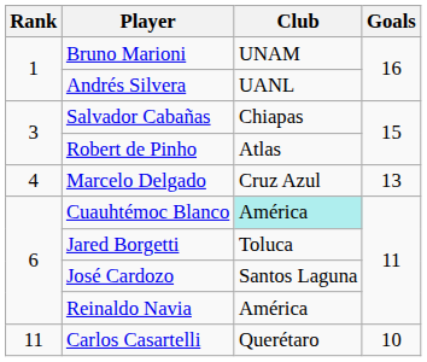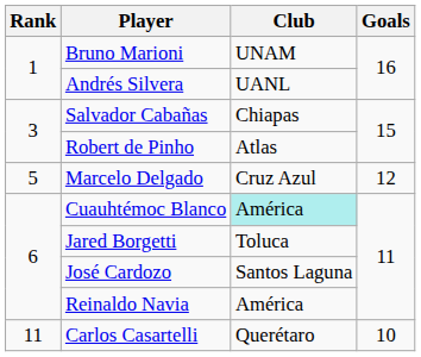Marcelo Delgado | Rank: 4 -> 5
Marcelo Delgado | Goals: 13 -> 12
